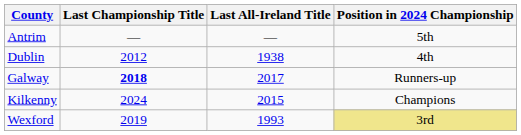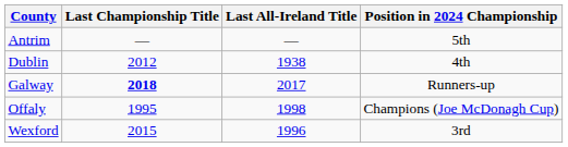- row: Kilkenny | 2024 | 2015 | Champions
+ row: Offaly | 1995 | 1998 | Champions (Joe McDonagh Cup)
Wexford | Last Championship Title: 2019 -> 2015
Wexford | Last All-Ireland Title: 1993 -> 1996
Wexford | Position in 2024 Championship: khaki background -> no background
